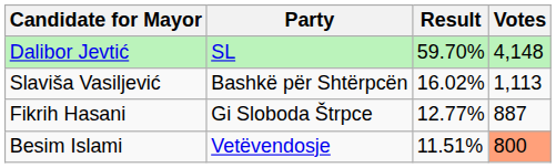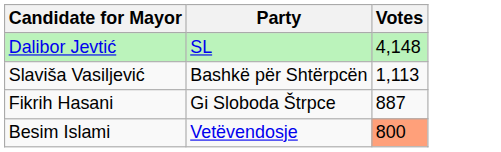- column: Result | 59.70% | 16.02% | 12.77% | 11.51%
